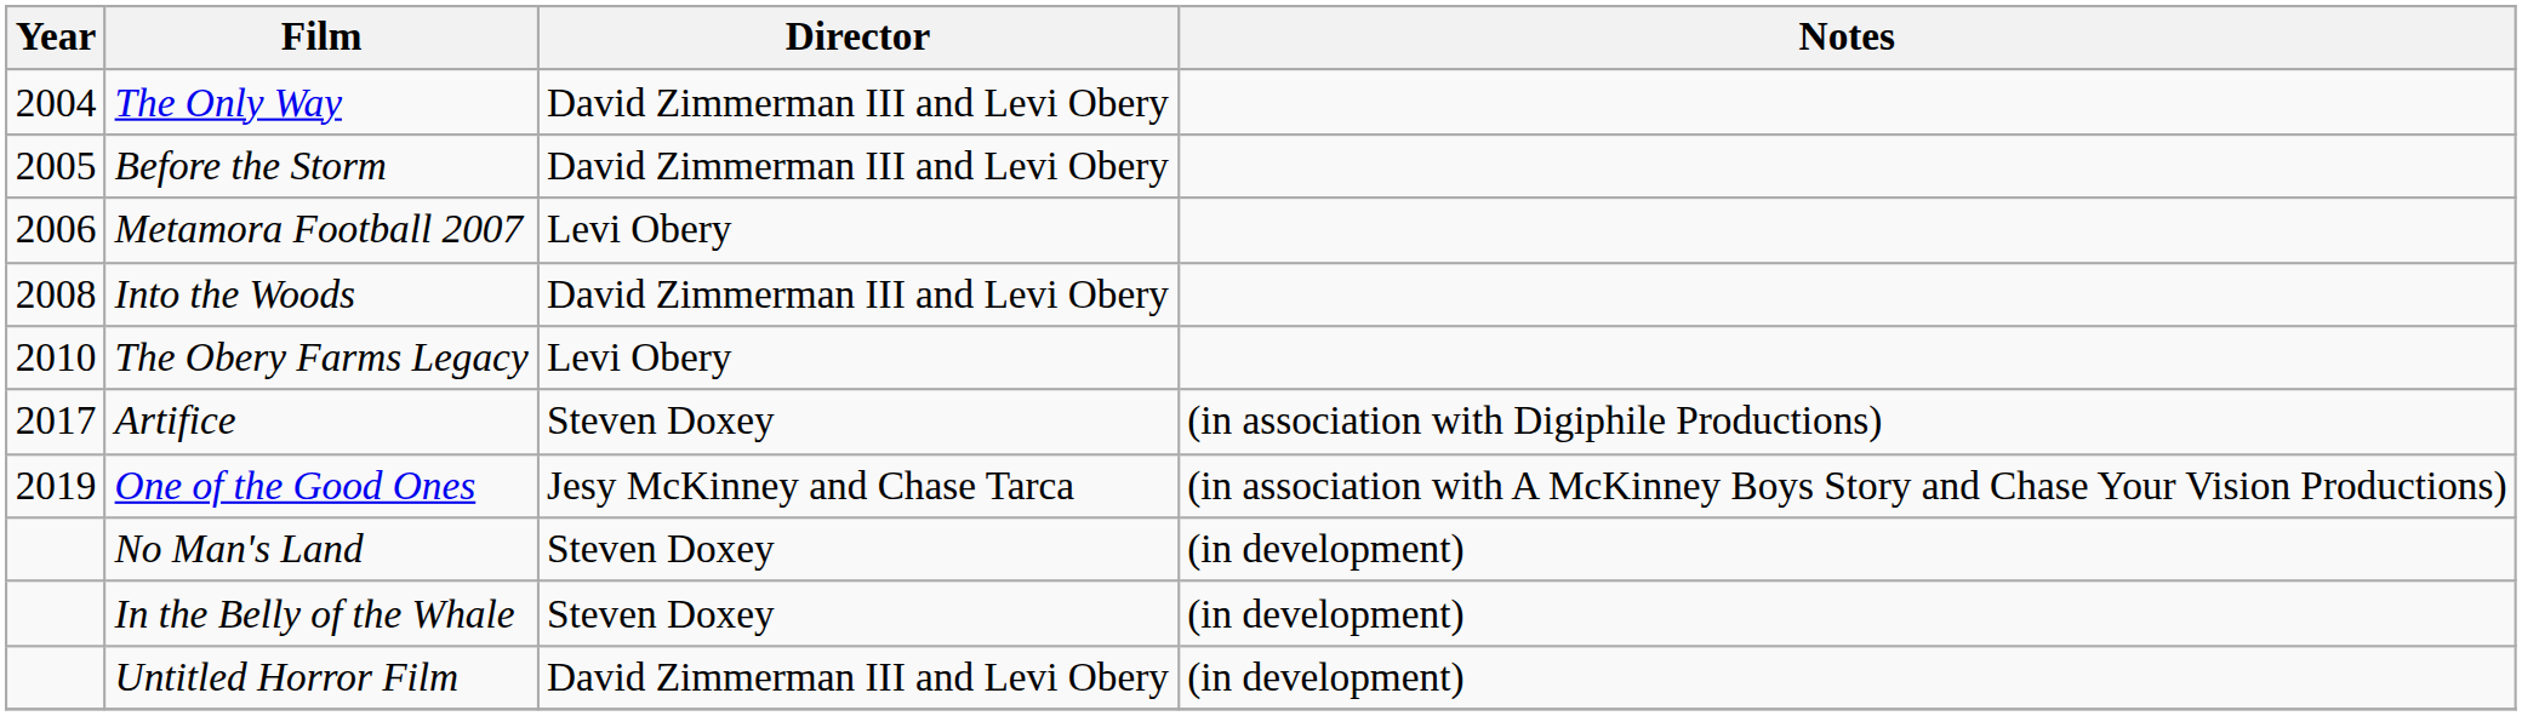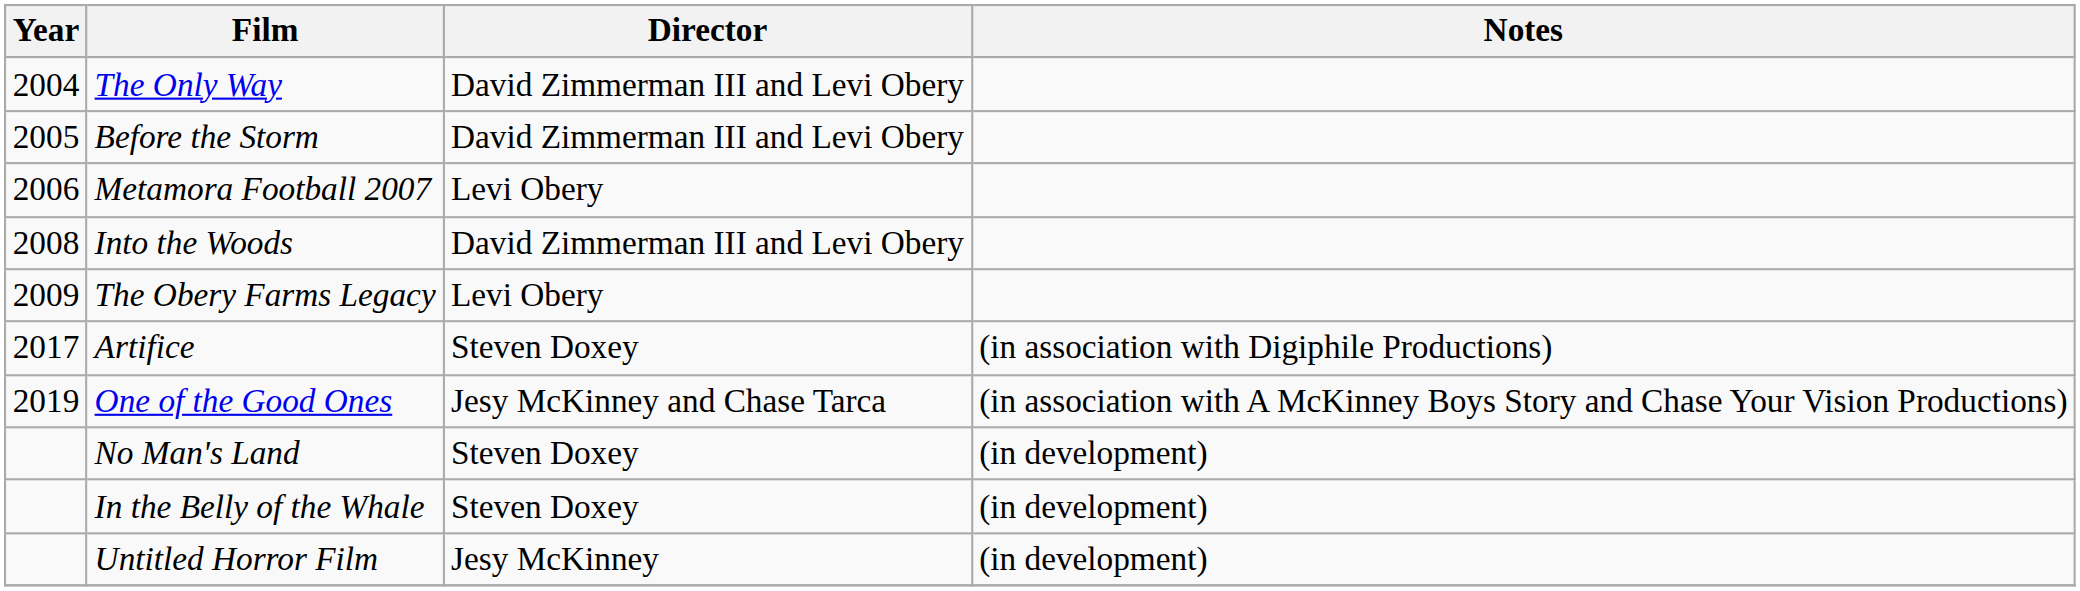The Obery Farms Legacy | Year: 2010 -> 2009
Untitled Horror Film | Director: David Zimmerman III and Levi Obery -> Jesy McKinney
